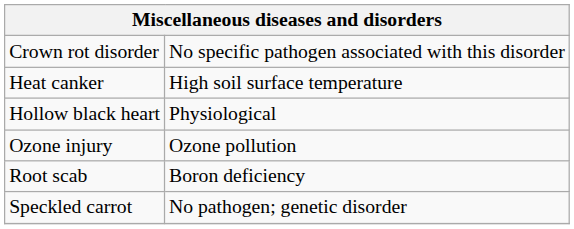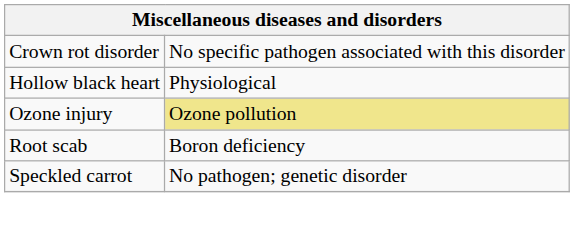- row: Heat canker | High soil surface temperature
Ozone injury | column 2: no background -> khaki background
